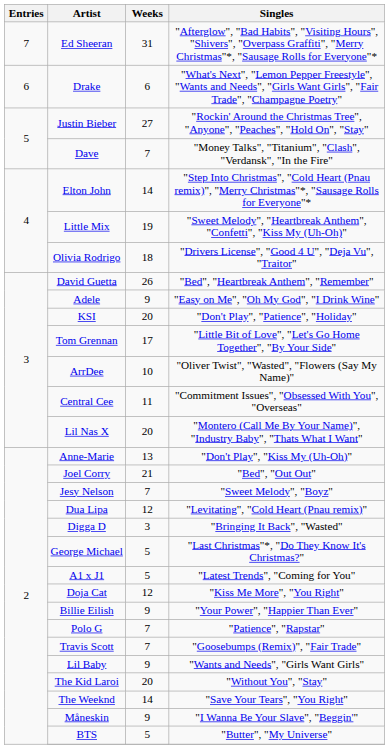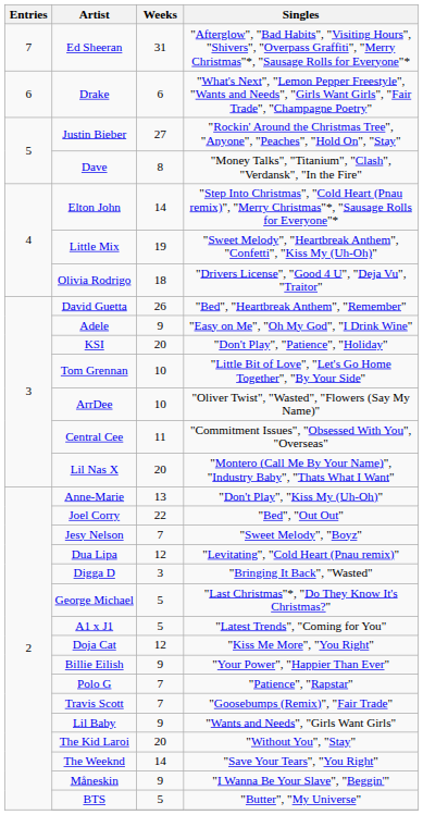Dave | Weeks: 7 -> 8
Tom Grennan | Weeks: 17 -> 10
Joel Corry | Weeks: 21 -> 22
